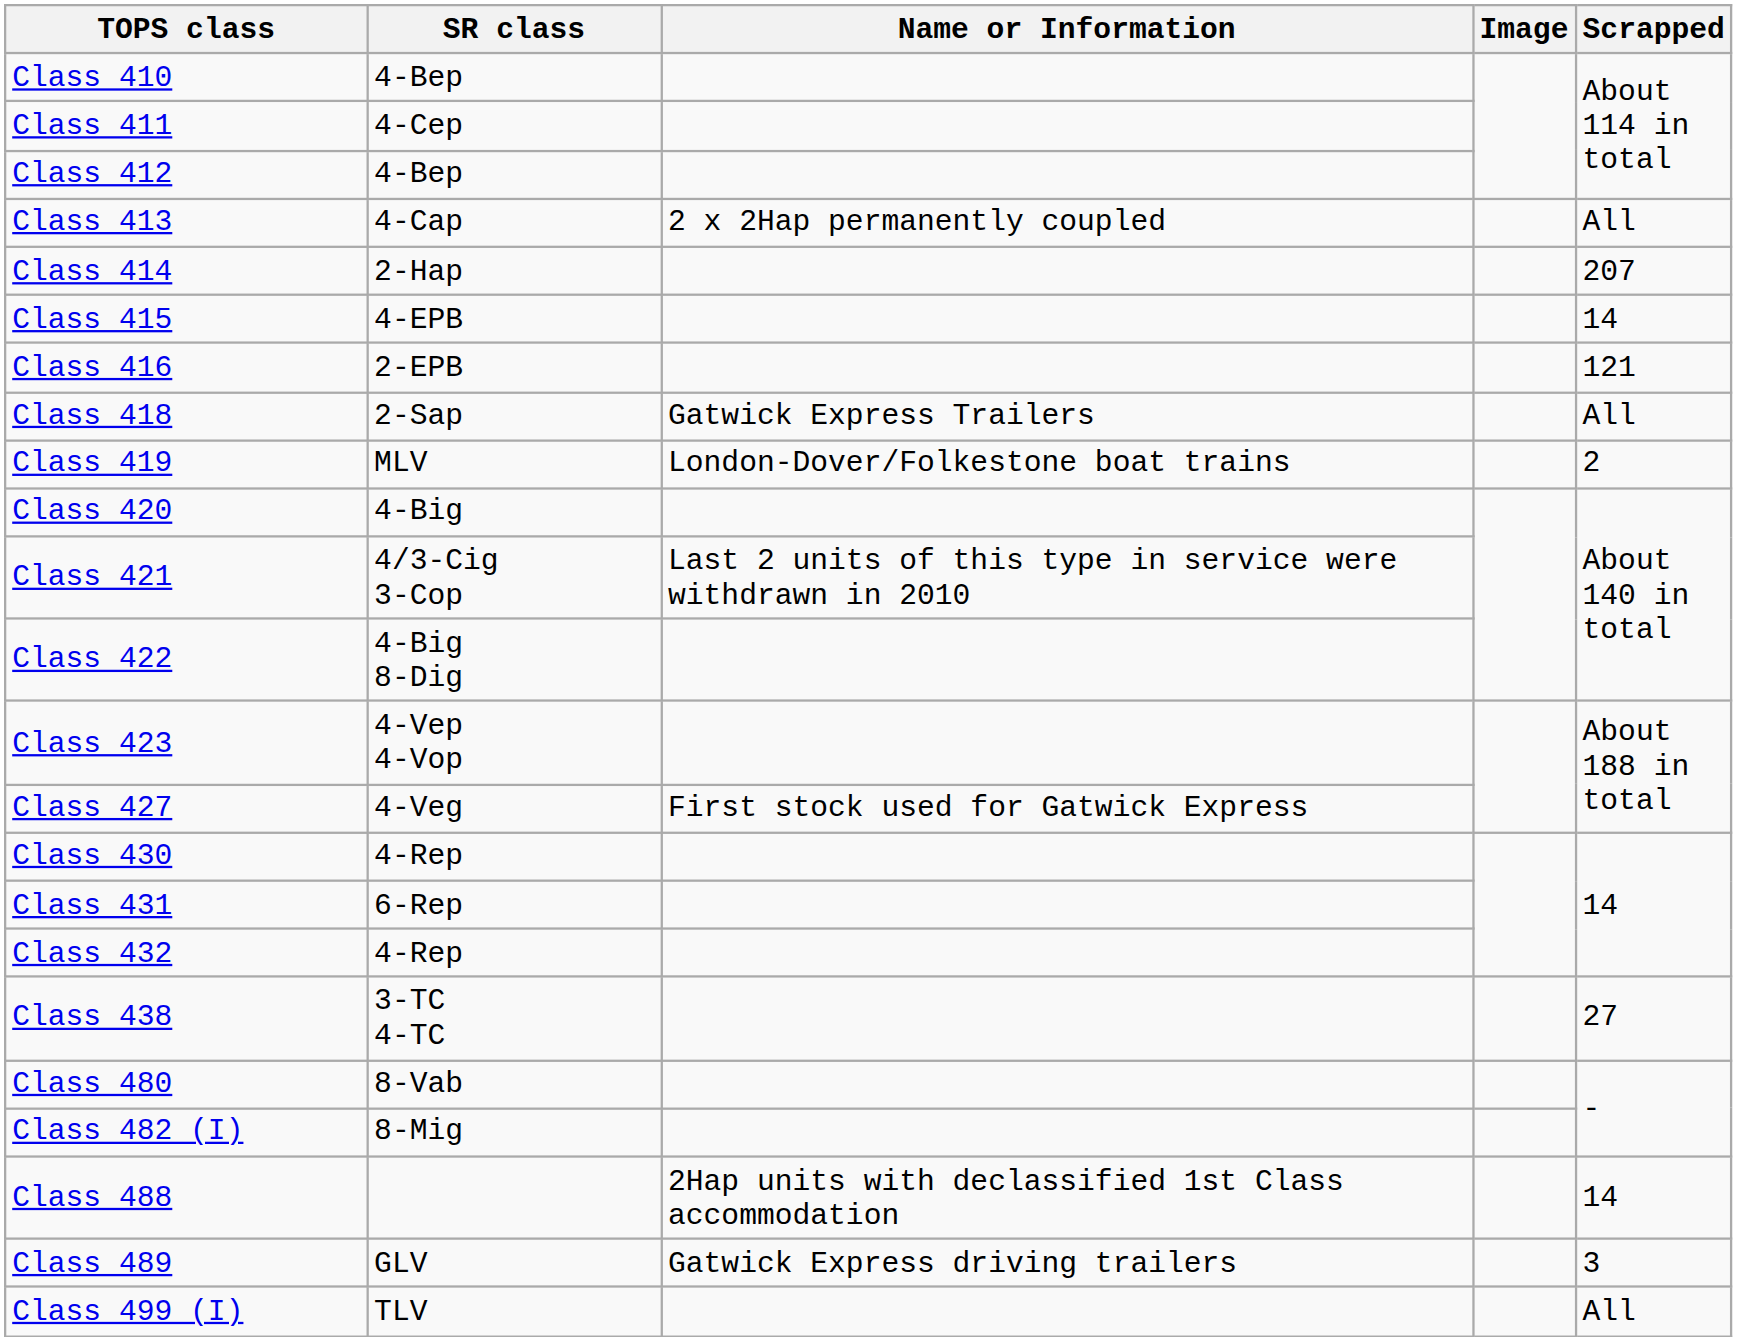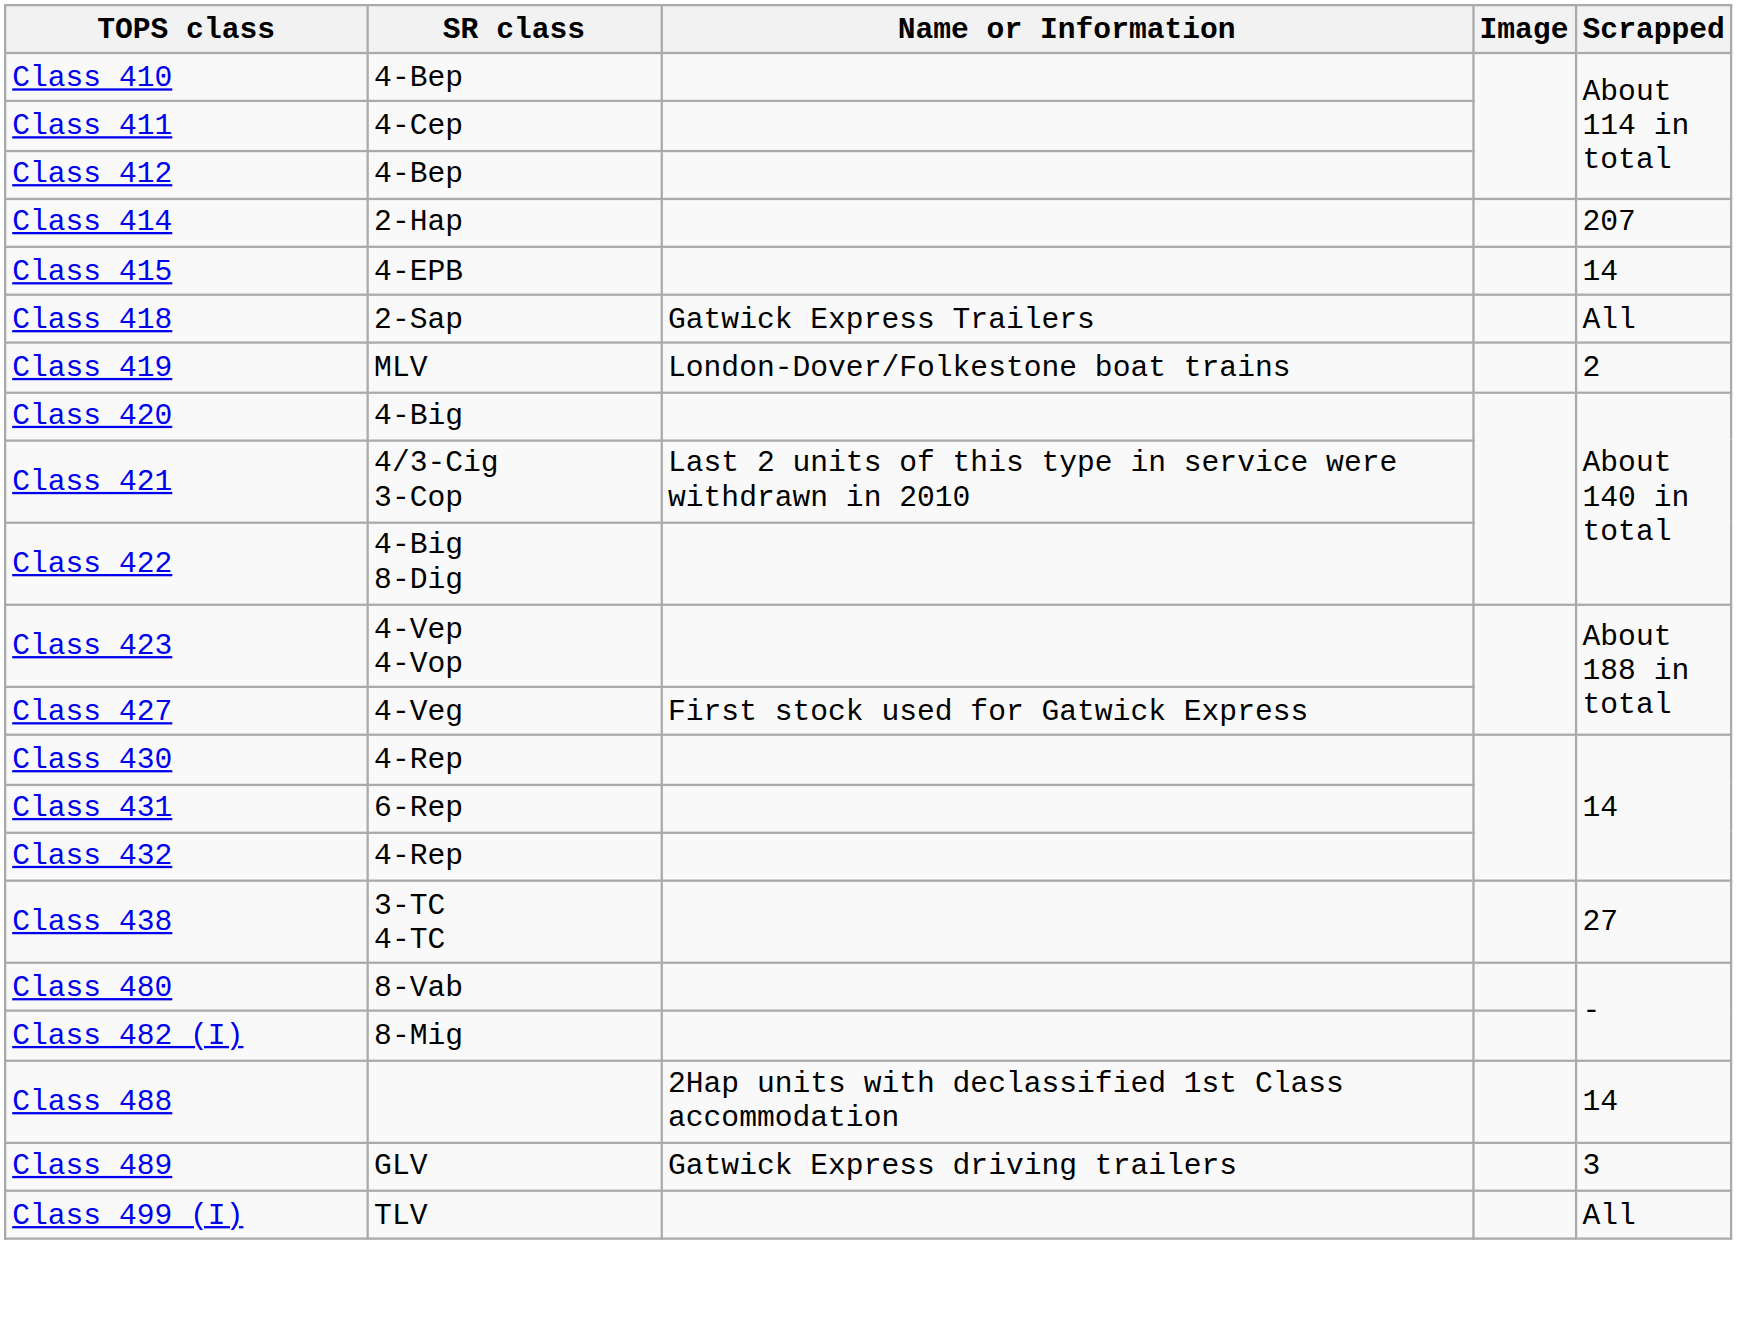- row: Class 413 | 4-Cap | 2 x 2Hap permanently coupled | All
- row: Class 416 | 2-EPB | 121
